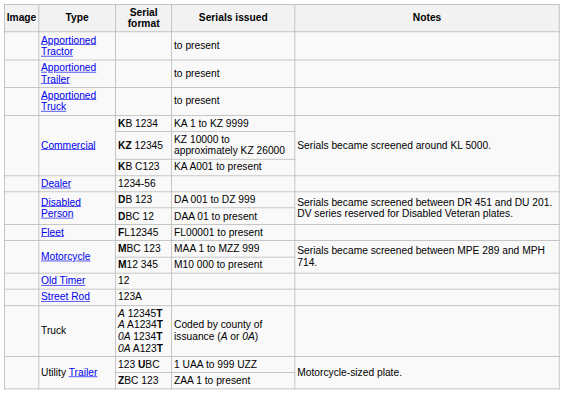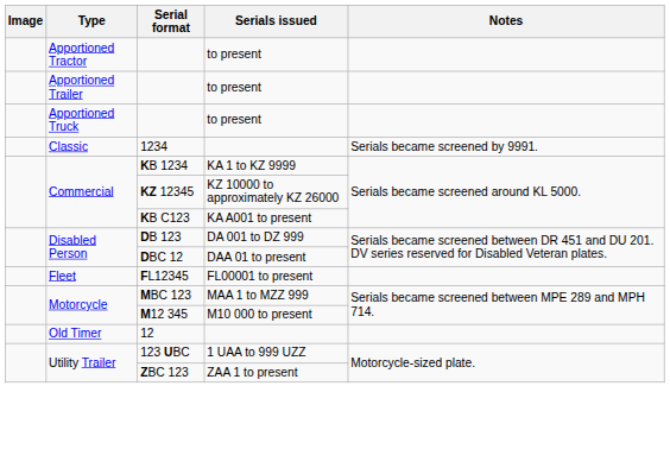+ row: Classic | 1234 | Serials became screened by 9991.
- row: Dealer | 1234-56
- row: Street Rod | 123A
- row: Truck | A 12345T A A1234T 0A 1234T 0A A123T | Coded by county of issuance (A or 0A)
